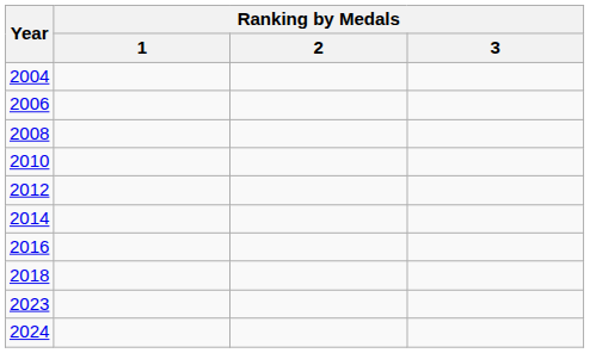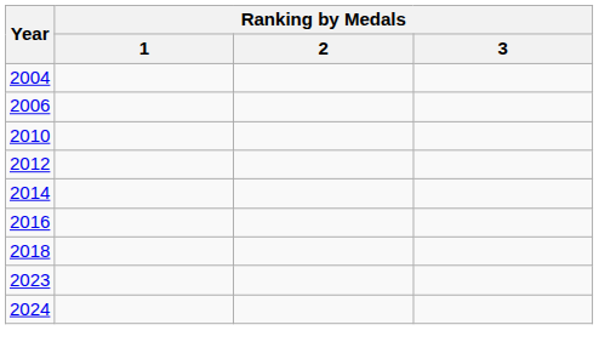- row: 2008
